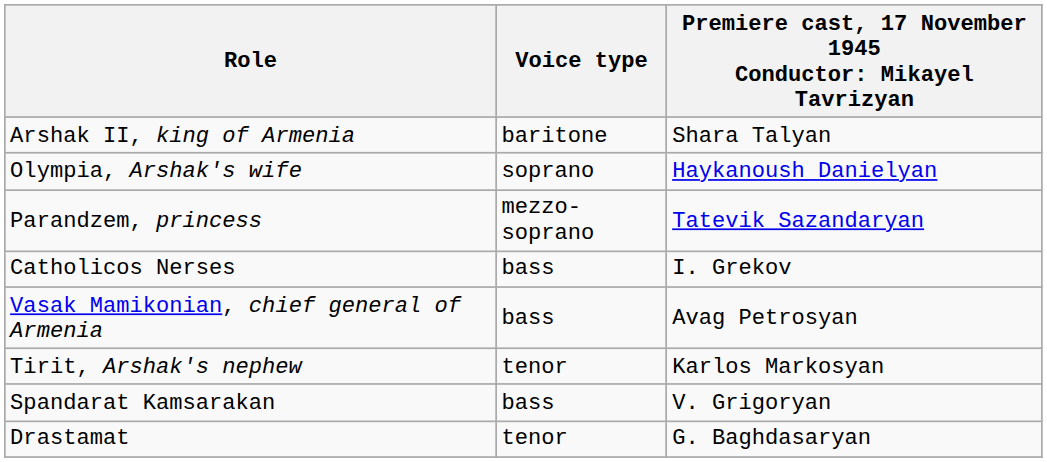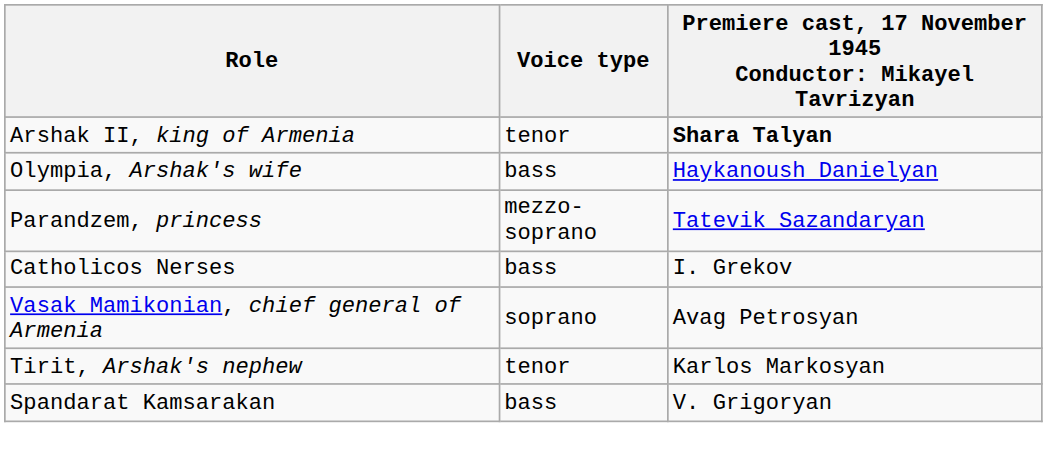Arshak II, king of Armenia | Voice type: baritone -> tenor
Arshak II, king of Armenia | column 3: normal -> bold
Olympia, Arshak's wife | Voice type: soprano -> bass
Vasak Mamikonian, chief general of Armenia | Voice type: bass -> soprano
- row: Drastamat | tenor | G. Baghdasaryan
